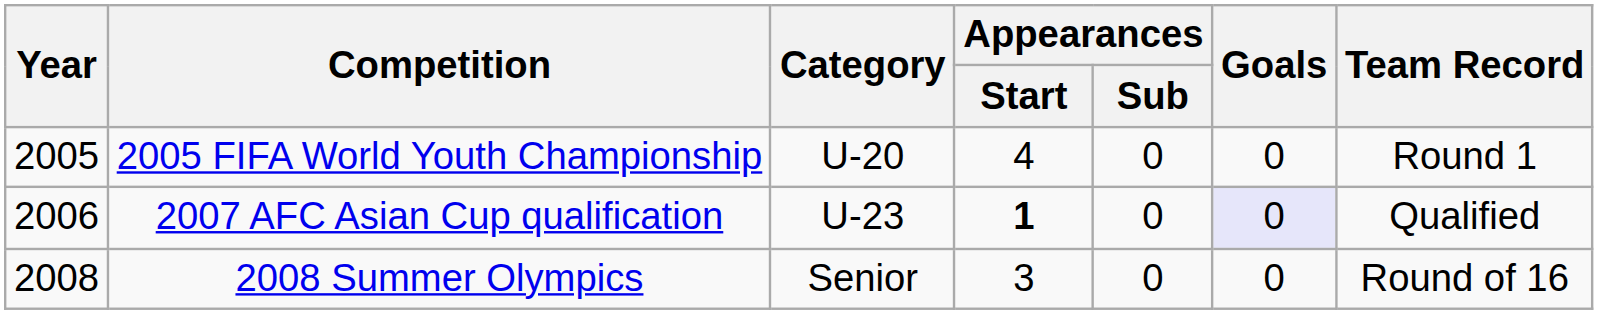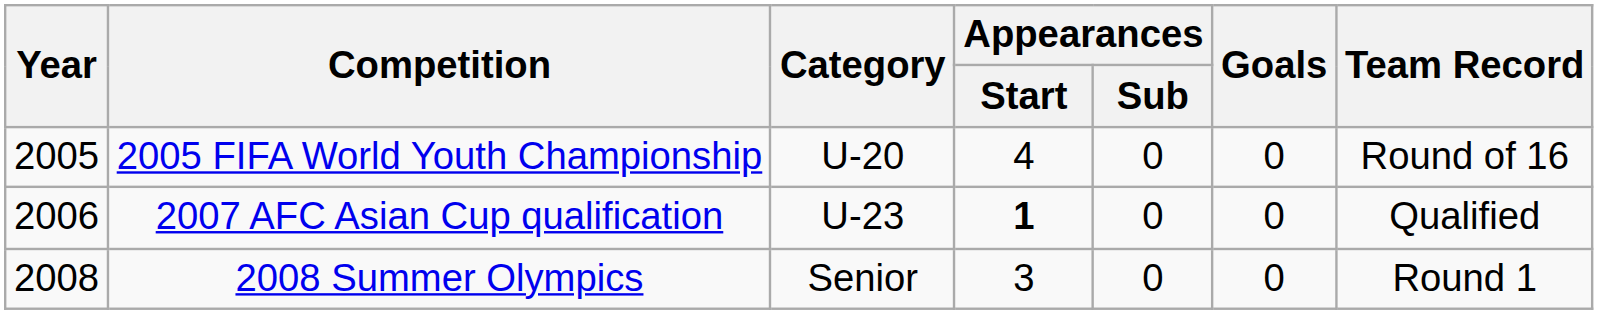2005 FIFA World Youth Championship | Team Record: Round 1 -> Round of 16
2007 AFC Asian Cup qualification | Goals: lavender background -> no background
2008 Summer Olympics | Team Record: Round of 16 -> Round 1
